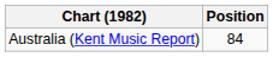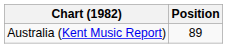Australia (Kent Music Report) | Position: 84 -> 89
